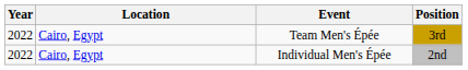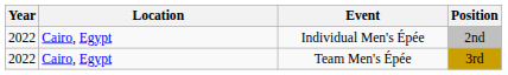rows swapped: Individual Men's Épée <-> Team Men's Épée
